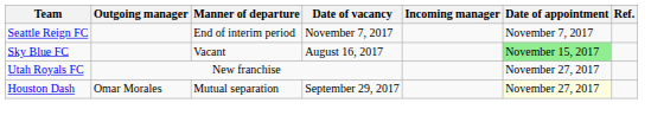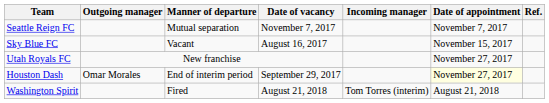Seattle Reign FC | Manner of departure: End of interim period -> Mutual separation
Sky Blue FC | Date of appointment: lightgreen background -> no background
Houston Dash | Manner of departure: Mutual separation -> End of interim period
+ row: Washington Spirit | Fired | August 21, 2018 | Tom Torres (interim) | August 21, 2018
